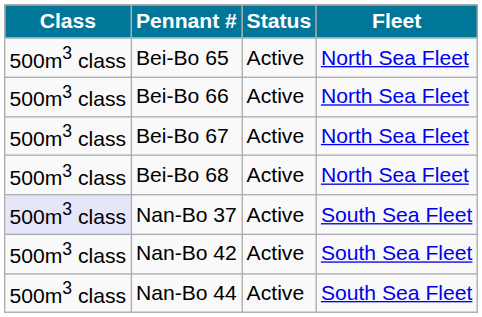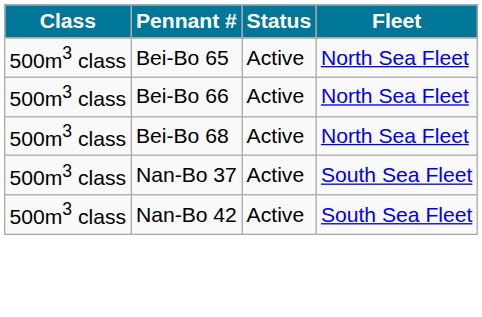- row: 500m3 class | Bei-Bo 67 | Active | North Sea Fleet
Nan-Bo 37 | Class: lavender background -> no background
- row: 500m3 class | Nan-Bo 44 | Active | South Sea Fleet
